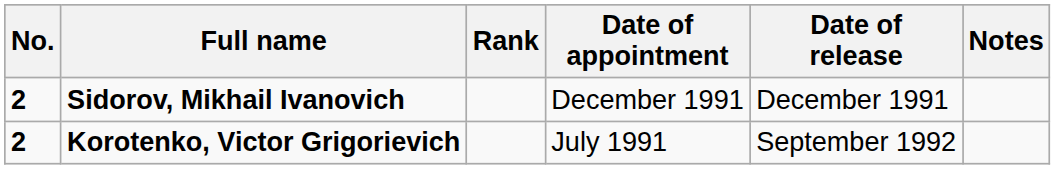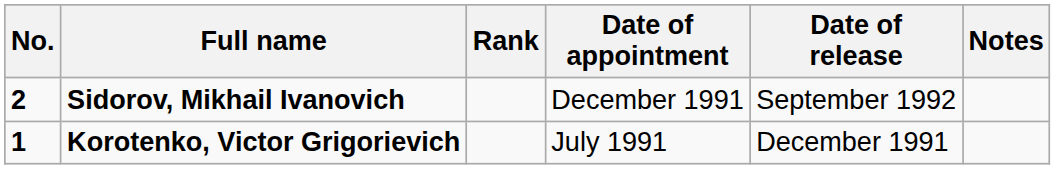Sidorov, Mikhail Ivanovich | Date of release: December 1991 -> September 1992
Korotenko, Victor Grigorievich | No.: 2 -> 1
Korotenko, Victor Grigorievich | Date of release: September 1992 -> December 1991
